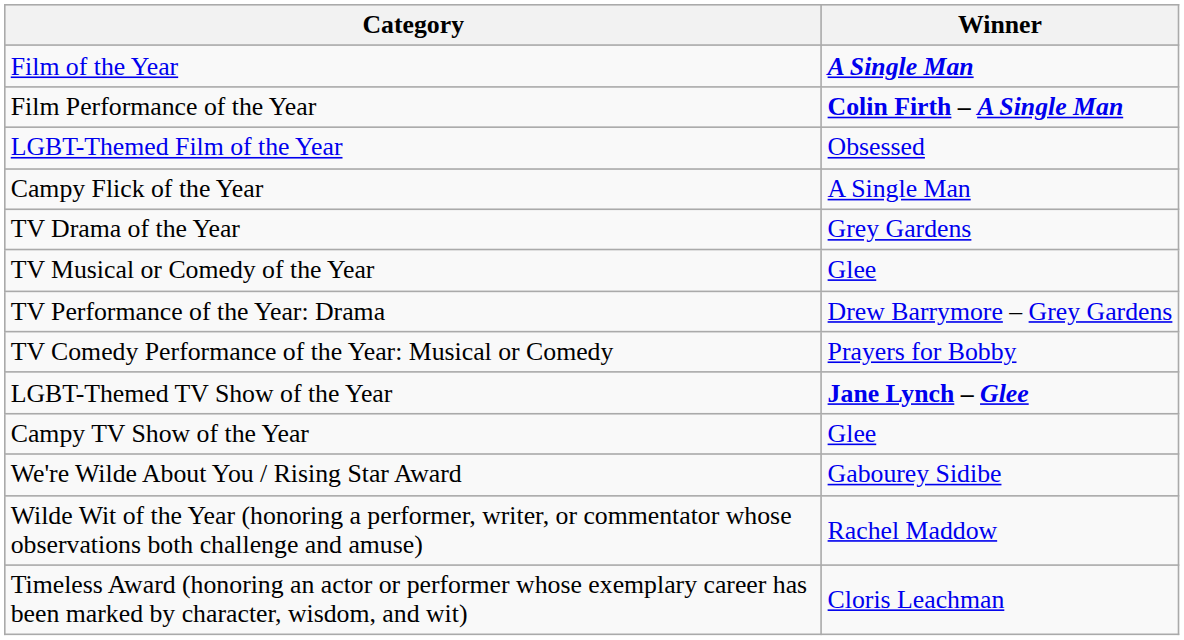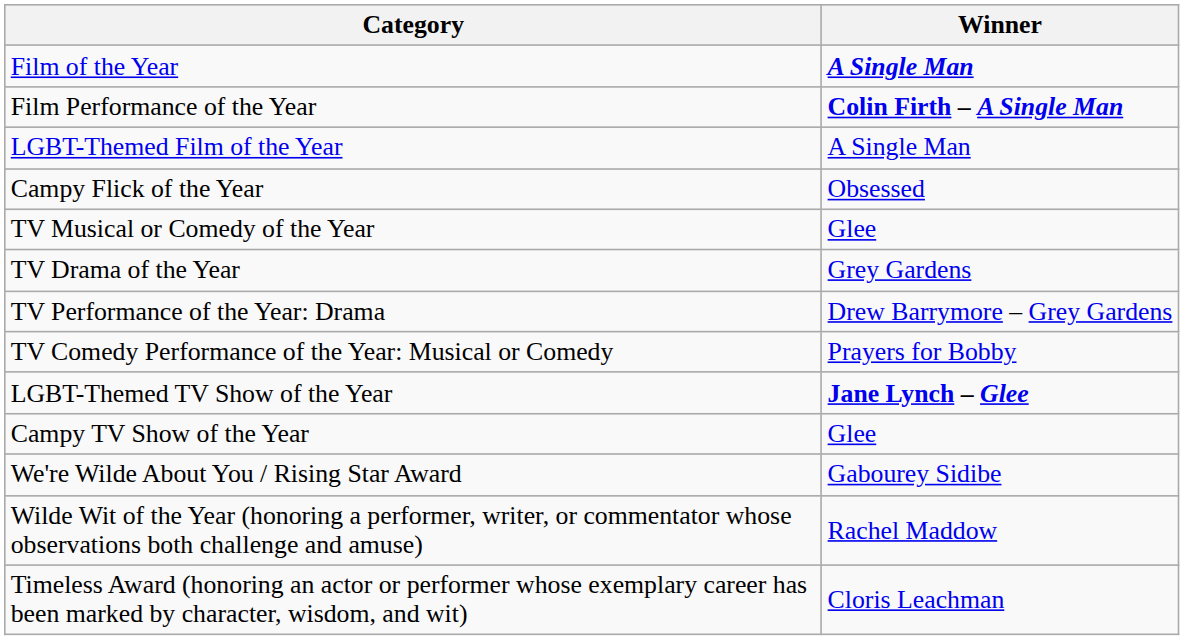LGBT-Themed Film of the Year | Winner: Obsessed -> A Single Man
Campy Flick of the Year | Winner: A Single Man -> Obsessed
rows swapped: TV Drama of the Year <-> TV Musical or Comedy of the Year
